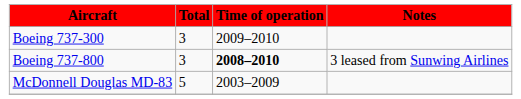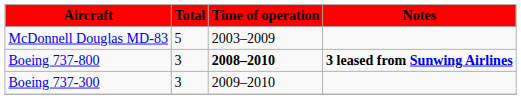rows swapped: Boeing 737-300 <-> McDonnell Douglas MD-83
Boeing 737-800 | Notes: normal -> bold
